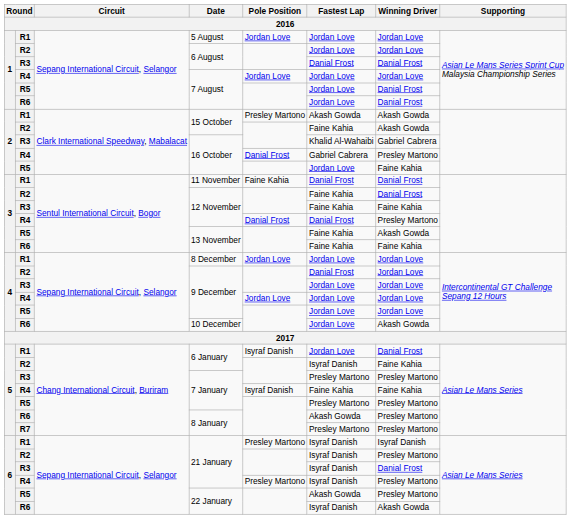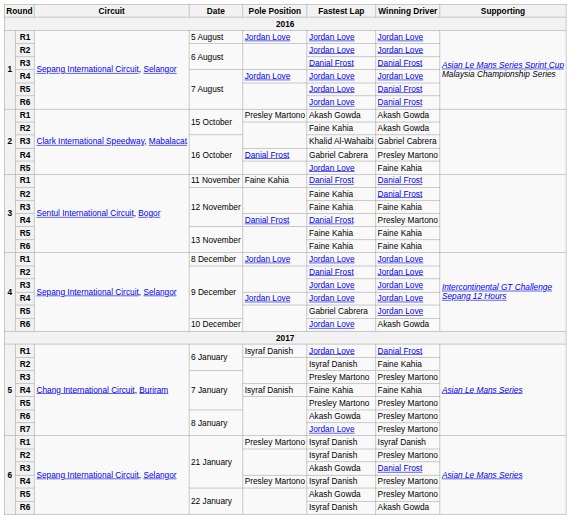R5 / 13 November | Winning Driver: Akash Gowda -> Faine Kahia
R5 / 9 December | Fastest Lap: Jordan Love -> Gabriel Cabrera
R7 / 8 January | Fastest Lap: Presley Martono -> Jordan Love
R3 / 21 January | Fastest Lap: Isyraf Danish -> Akash Gowda
